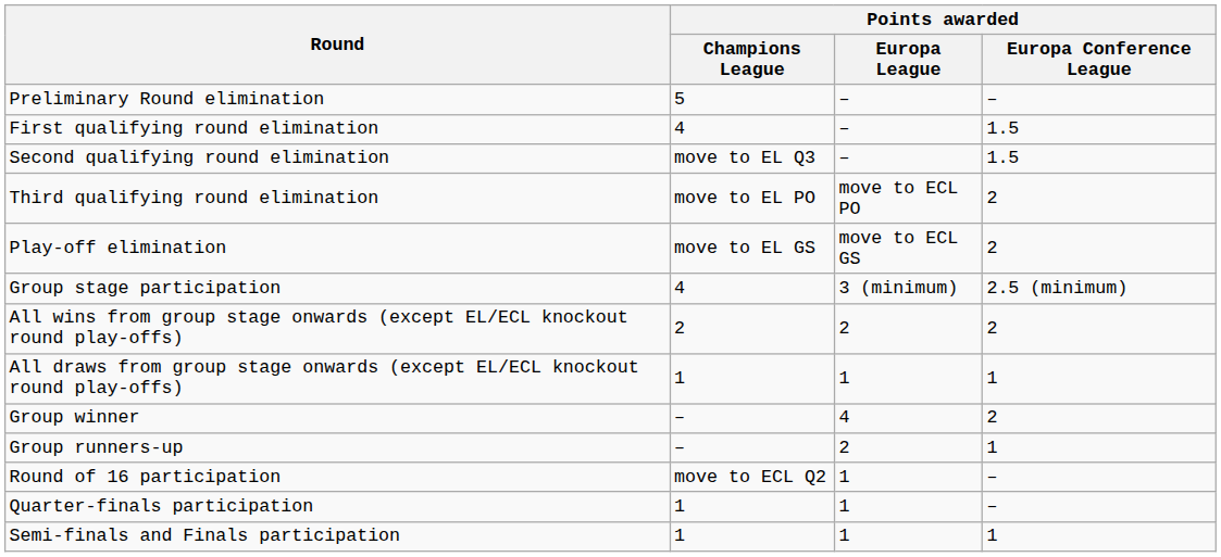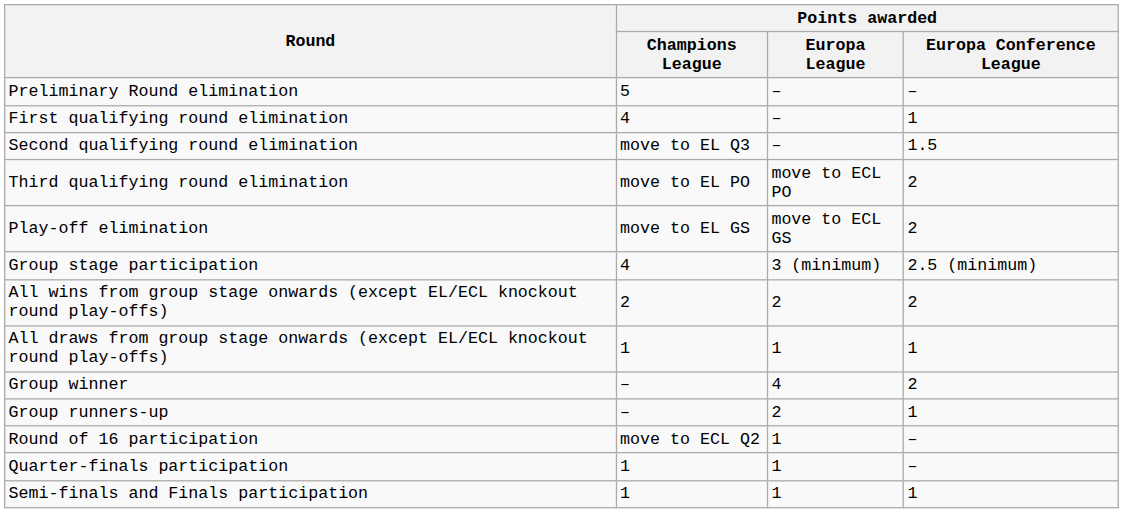First qualifying round elimination | Points awarded / Europa Conference League: 1.5 -> 1
